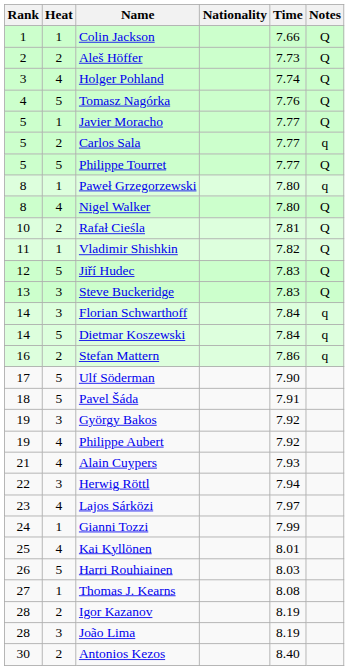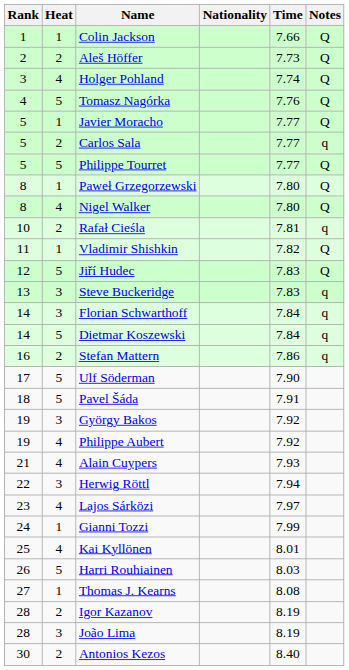Paweł Grzegorzewski | Notes: q -> Q
Rafał Cieśla | Notes: Q -> q
Steve Buckeridge | Notes: Q -> q
